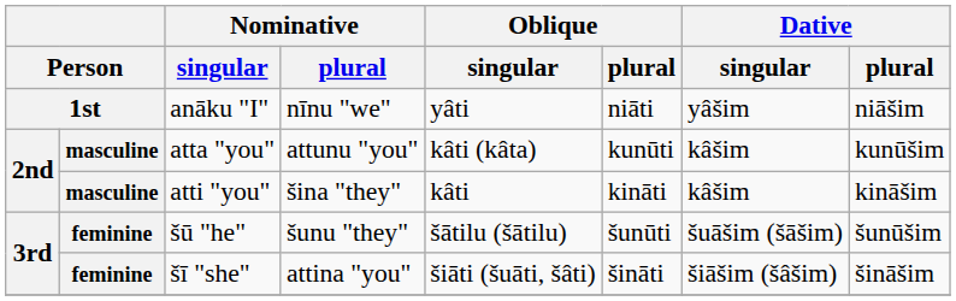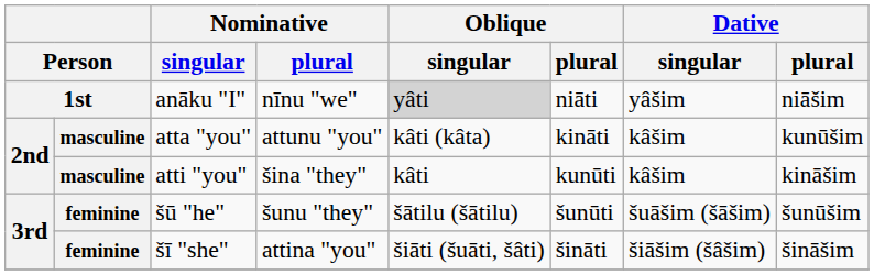anāku "I" | Oblique / singular: no background -> lightgrey background
atta "you" | Oblique / plural: kunūti -> kināti
atti "you" | Oblique / plural: kināti -> kunūti
